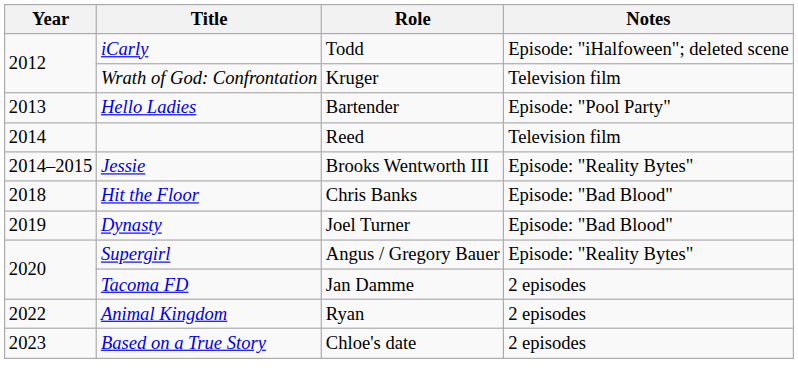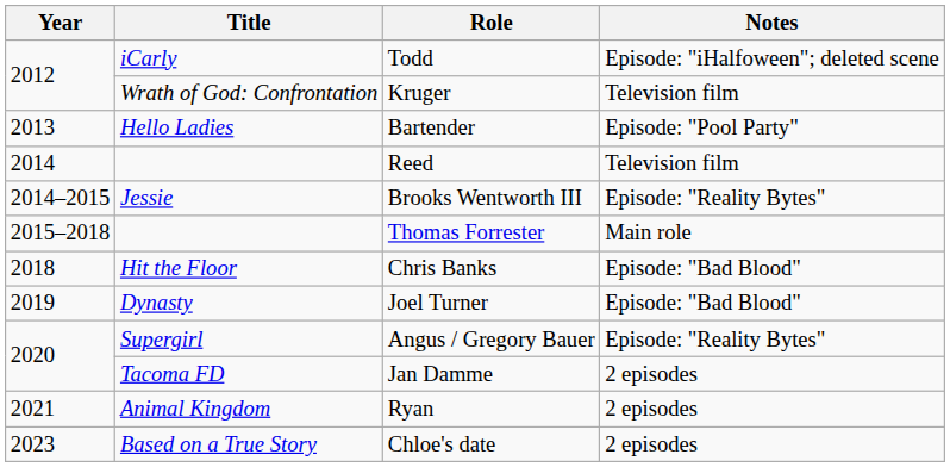+ row: 2015–2018 | Thomas Forrester | Main role
Ryan | Year: 2022 -> 2021
